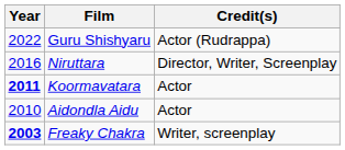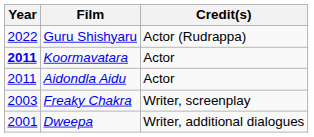- row: 2016 | Niruttara | Director, Writer, Screenplay
Aidondla Aidu | Year: 2010 -> 2011
Freaky Chakra | Year: bold -> normal
+ row: 2001 | Dweepa | Writer, additional dialogues
